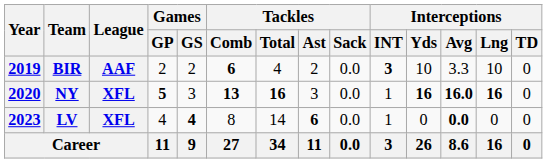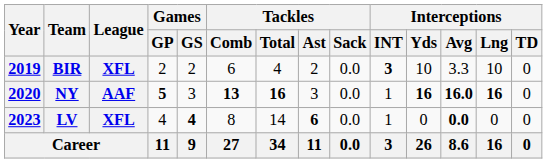BIR | League: AAF -> XFL
BIR | Tackles / Comb: bold -> normal
NY | League: XFL -> AAF
